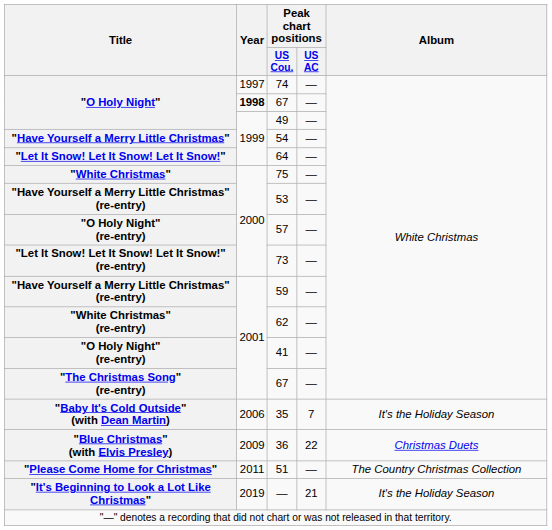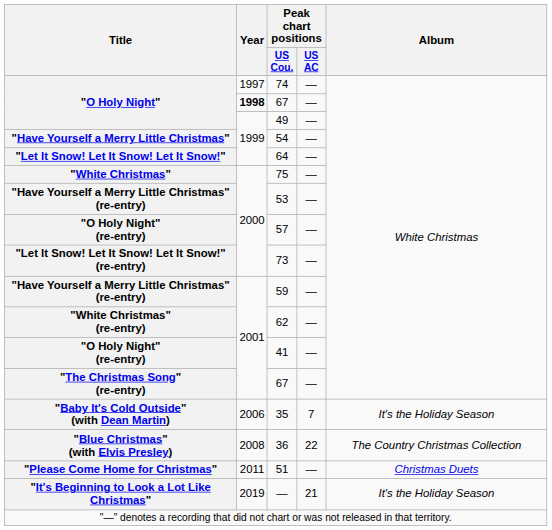36 | Year: 2009 -> 2008
36 | Album: Christmas Duets -> The Country Christmas Collection
51 | Album: The Country Christmas Collection -> Christmas Duets
